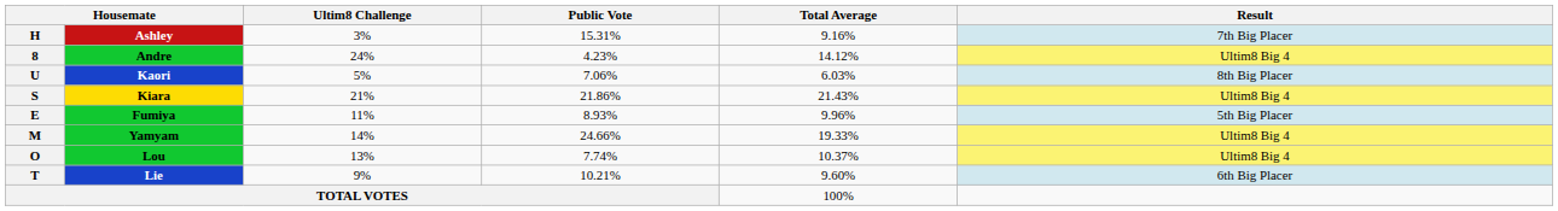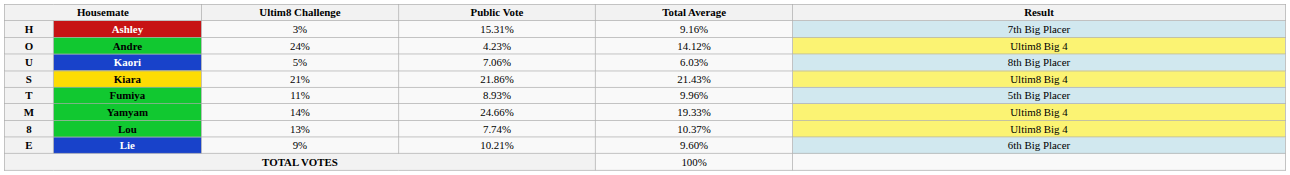Andre | column 1: 8 -> O
Fumiya | column 1: E -> T
Lou | column 1: O -> 8
Lie | column 1: T -> E
